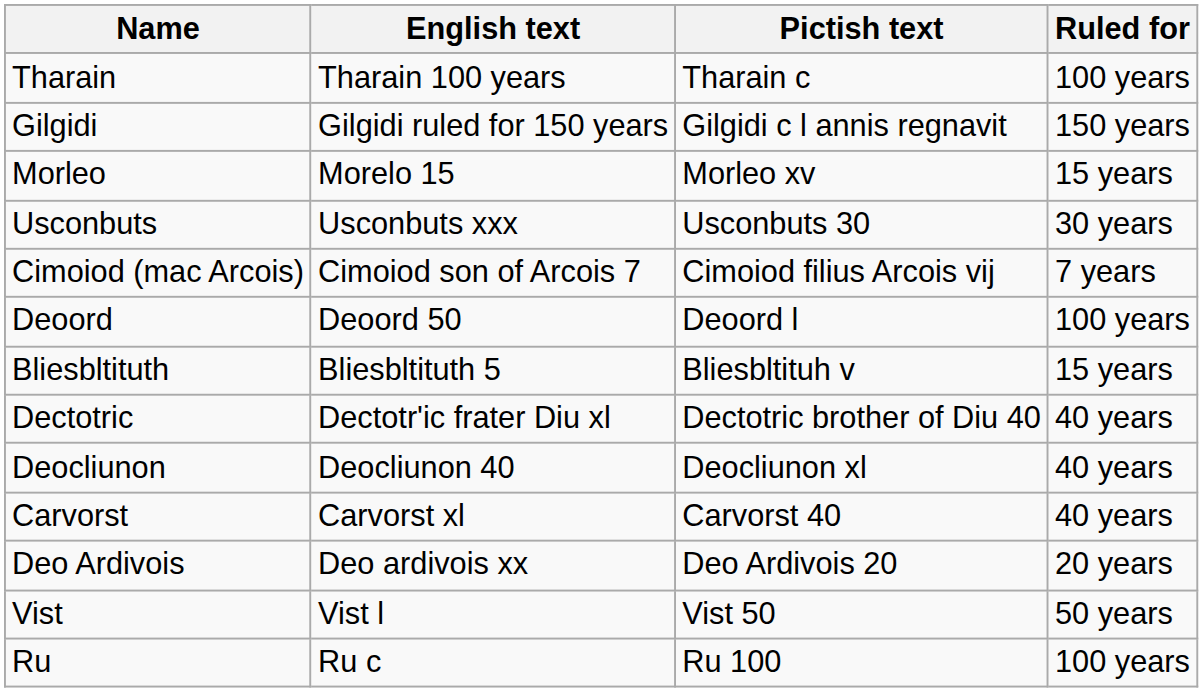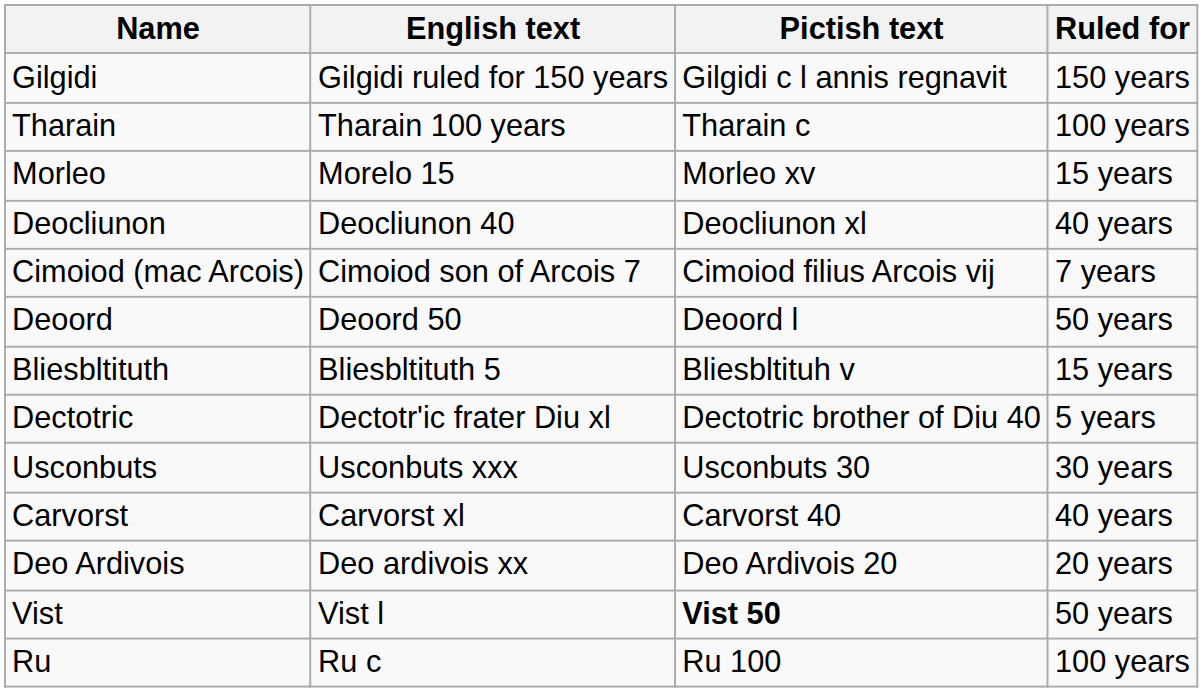rows swapped: Gilgidi <-> Tharain
rows swapped: Deocliunon <-> Usconbuts
Deoord | Ruled for: 100 years -> 50 years
Dectotric | Ruled for: 40 years -> 5 years
Vist | Pictish text: normal -> bold
